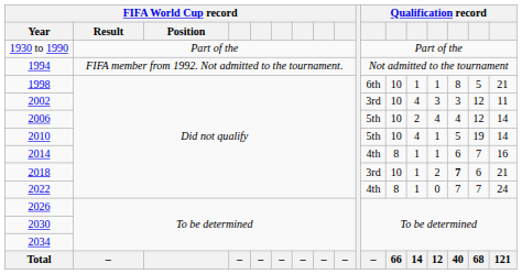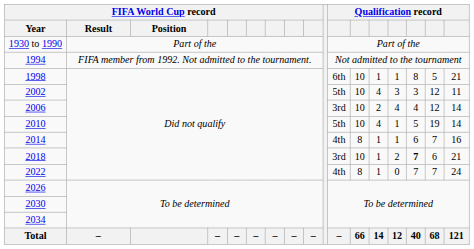2002 | column 11: 3rd -> 5th
2006 | column 11: 5th -> 3rd
